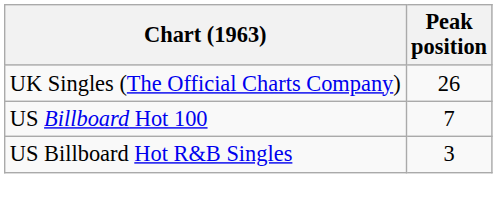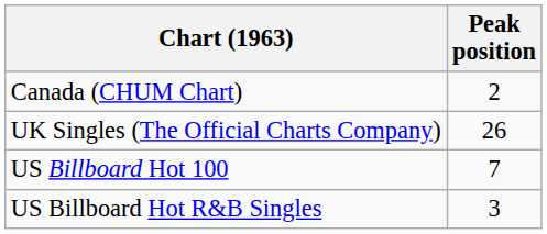+ row: Canada (CHUM Chart) | 2
